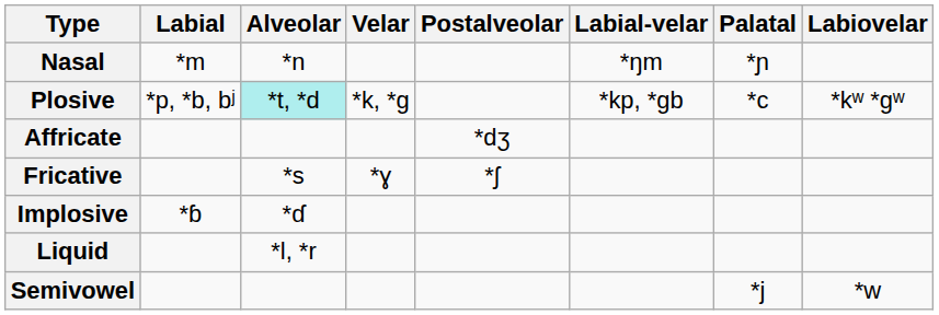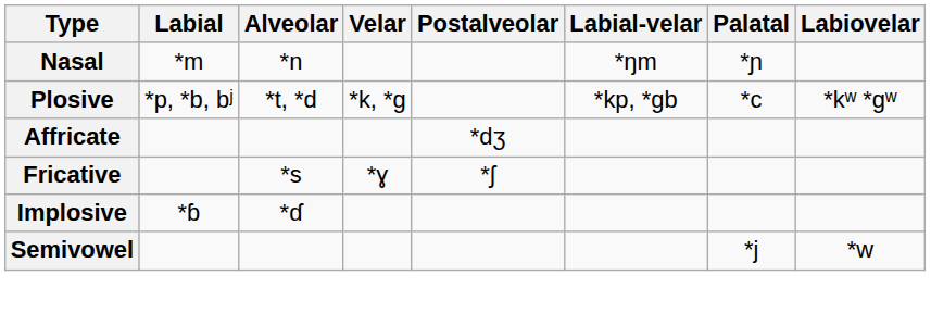Plosive | Alveolar: paleturquoise background -> no background
- row: Liquid | *l, *r
